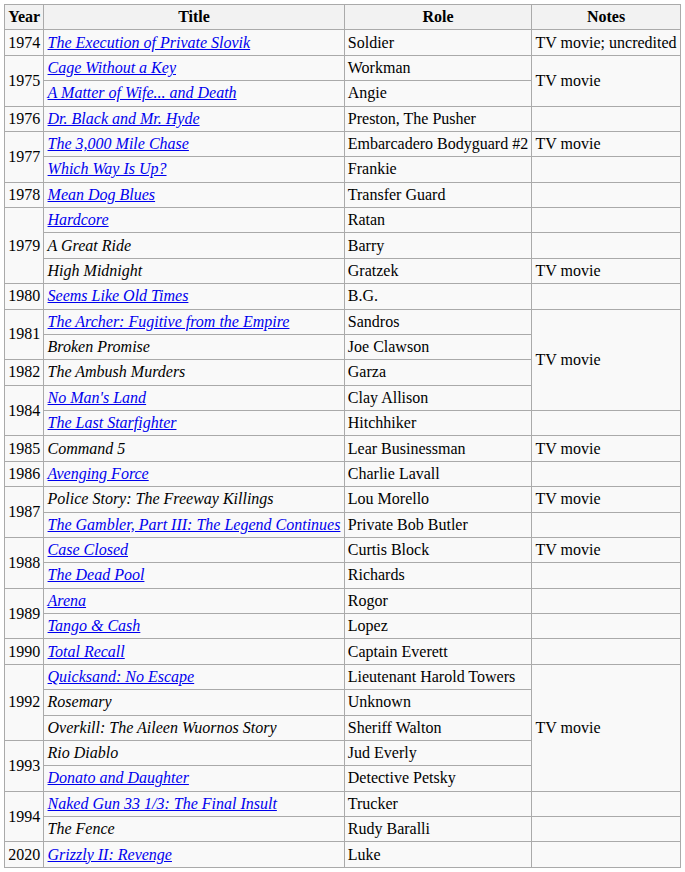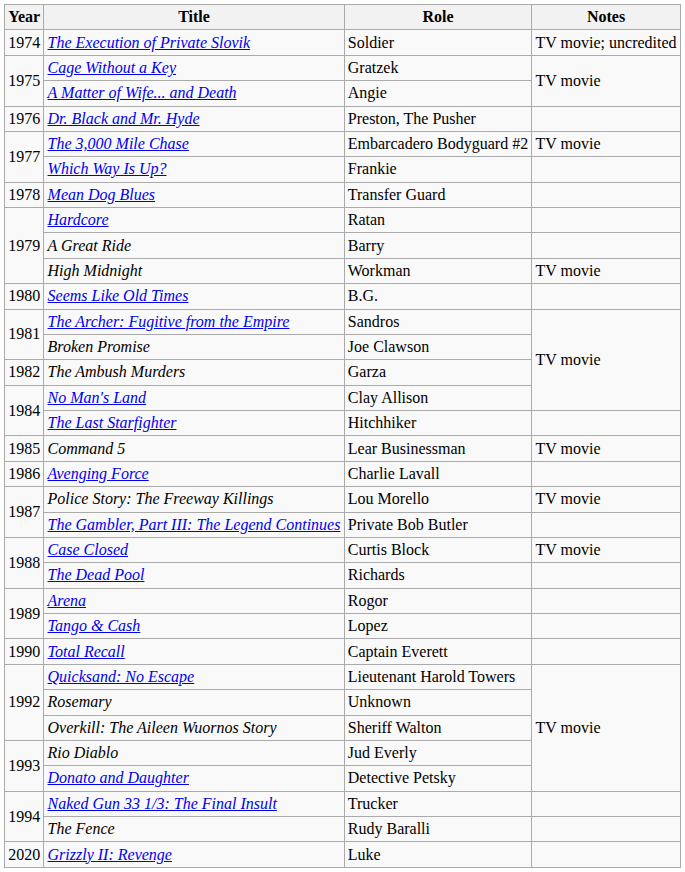Cage Without a Key | Role: Workman -> Gratzek
High Midnight | Role: Gratzek -> Workman
